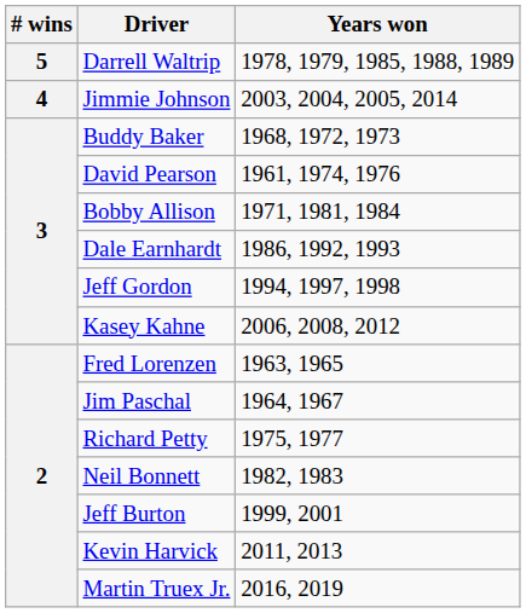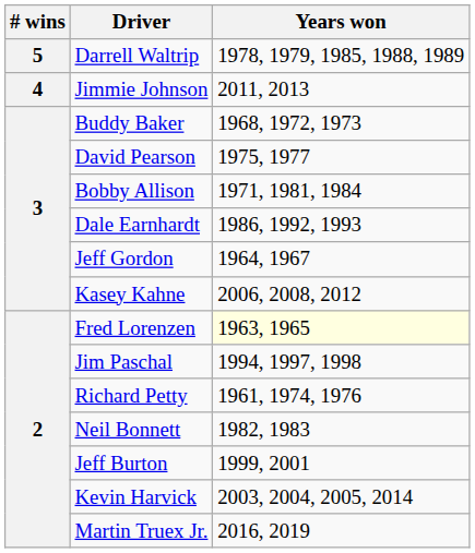Jimmie Johnson | Years won: 2003, 2004, 2005, 2014 -> 2011, 2013
David Pearson | Years won: 1961, 1974, 1976 -> 1975, 1977
Jeff Gordon | Years won: 1994, 1997, 1998 -> 1964, 1967
Fred Lorenzen | Years won: no background -> lightyellow background
Jim Paschal | Years won: 1964, 1967 -> 1994, 1997, 1998
Richard Petty | Years won: 1975, 1977 -> 1961, 1974, 1976
Kevin Harvick | Years won: 2011, 2013 -> 2003, 2004, 2005, 2014
